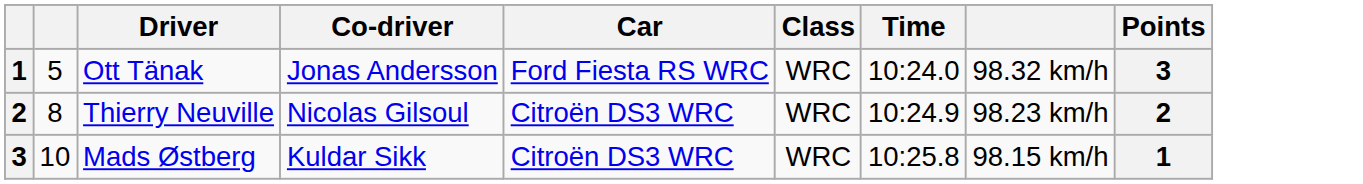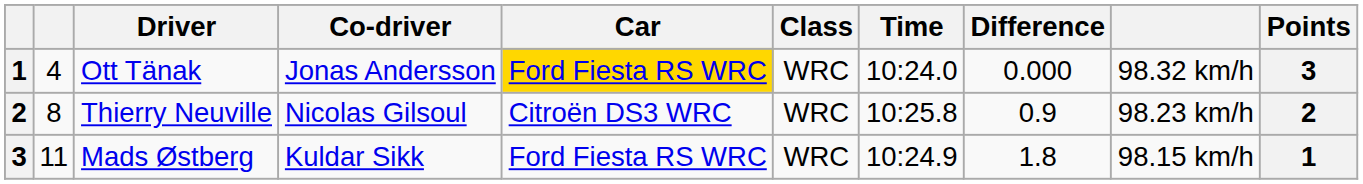+ column: Difference | 0.000 | 0.9 | 1.8
Ott Tänak | column 2: 5 -> 4
Ott Tänak | Car: no background -> gold background
Thierry Neuville | Time: 10:24.9 -> 10:25.8
Mads Østberg | column 2: 10 -> 11
Mads Østberg | Car: Citroën DS3 WRC -> Ford Fiesta RS WRC
Mads Østberg | Time: 10:25.8 -> 10:24.9
